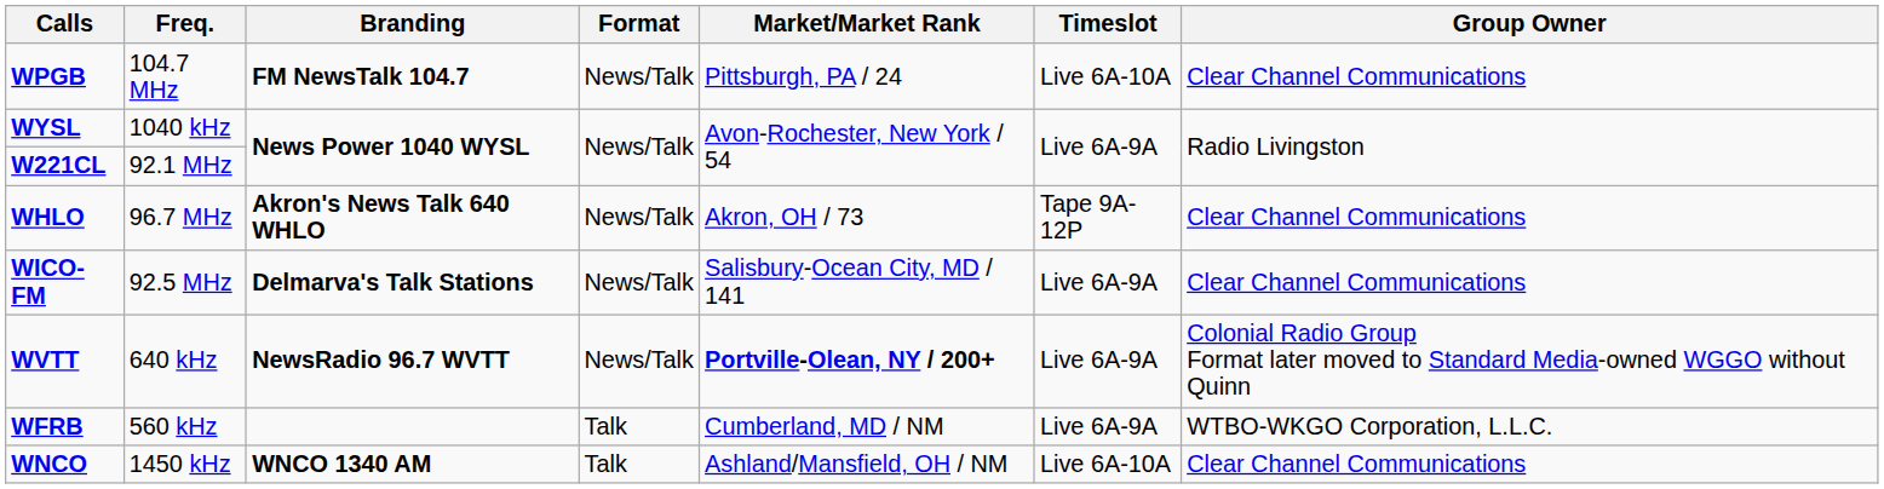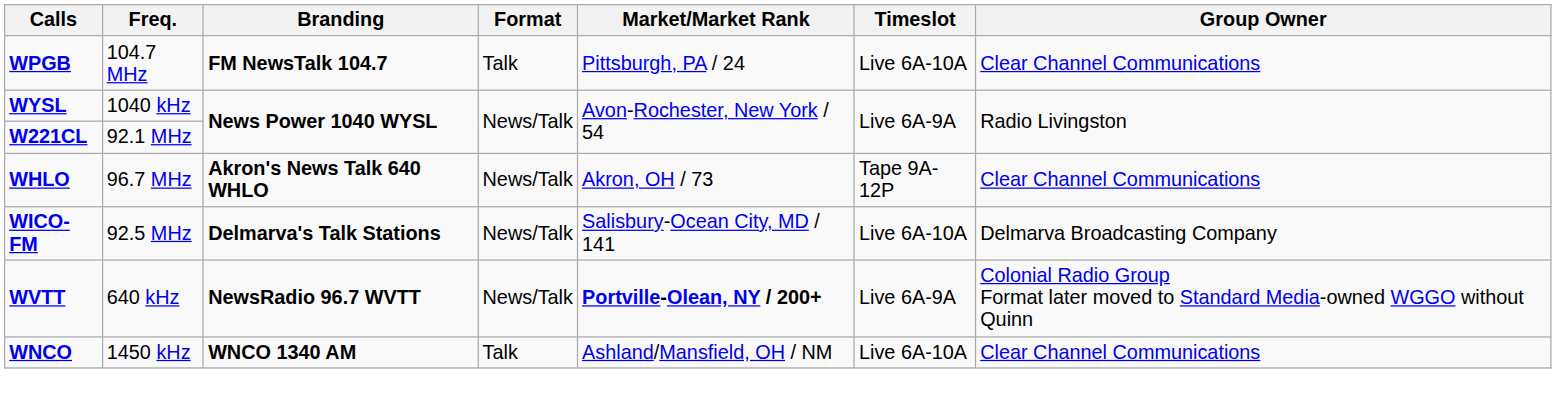WPGB | Format: News/Talk -> Talk
WICO-FM | Timeslot: Live 6A-9A -> Live 6A-10A
WICO-FM | Group Owner: Clear Channel Communications -> Delmarva Broadcasting Company
- row: WFRB | 560 kHz | Talk | Cumberland, MD / NM | Live 6A-9A | WTBO-WKGO Corporation, L.L.C.
